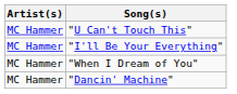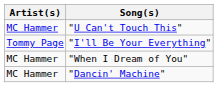"I'll Be Your Everything" | Artist(s): MC Hammer -> Tommy Page
